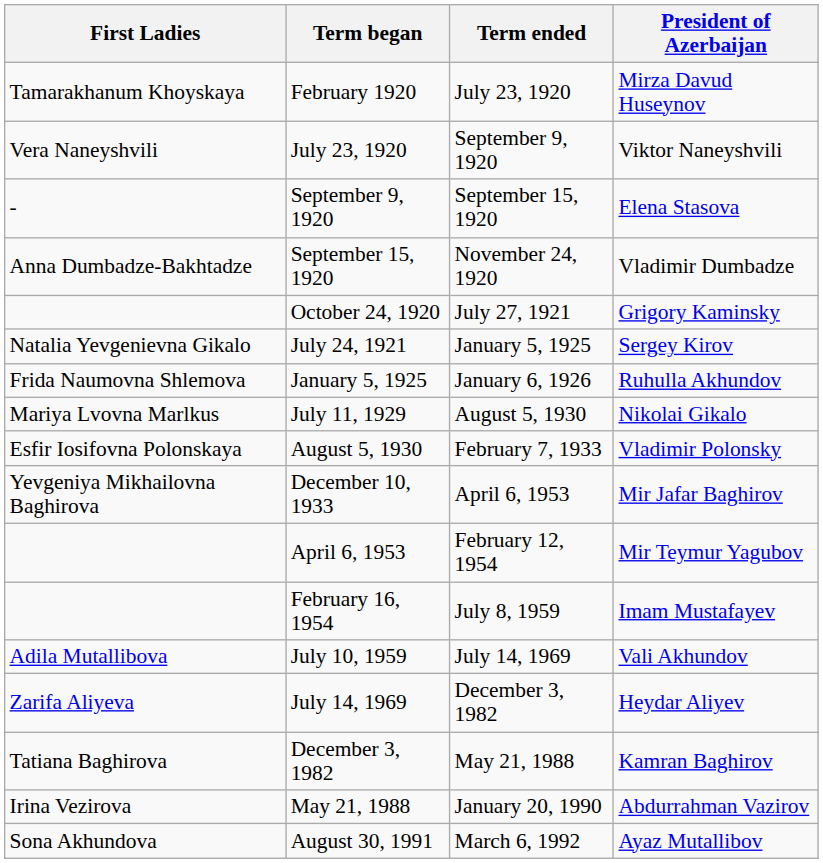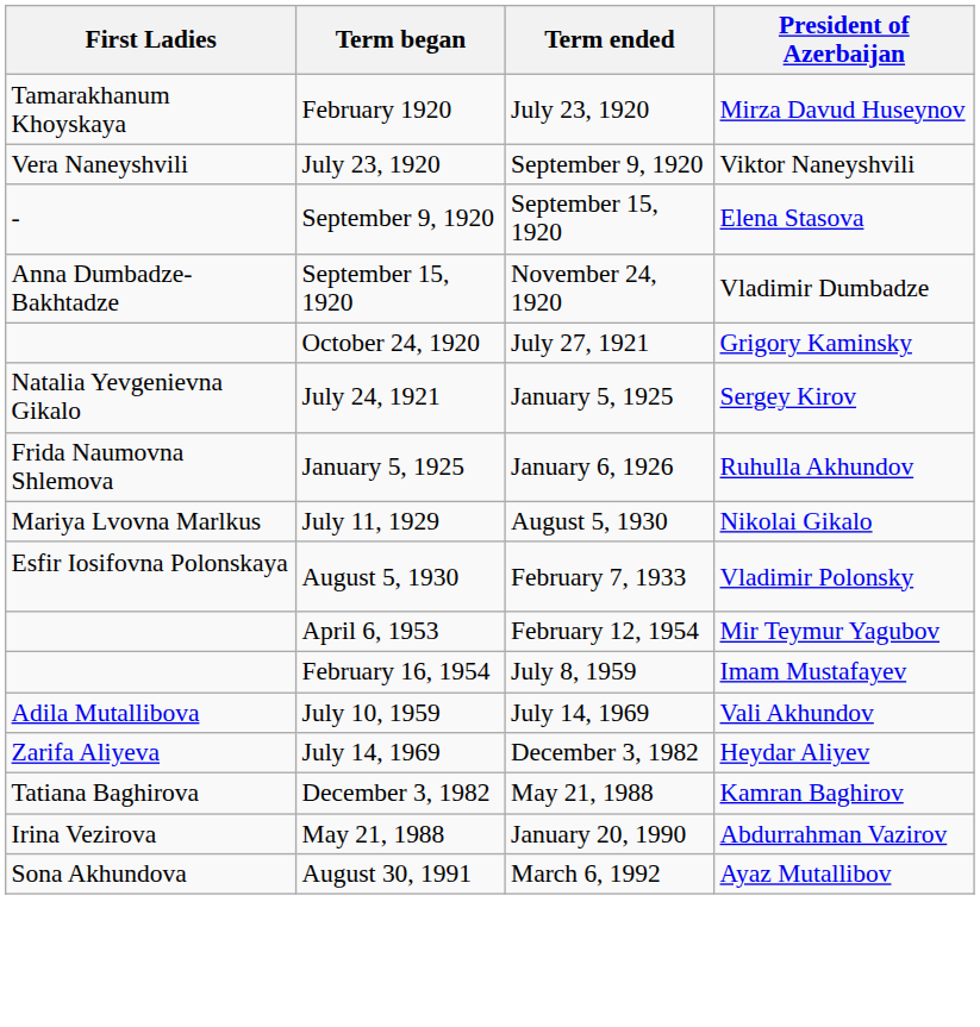- row: Yevgeniya Mikhailovna Baghirova | December 10, 1933 | April 6, 1953 | Mir Jafar Baghirov
